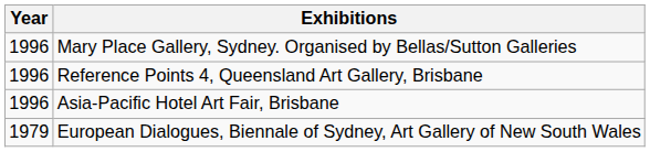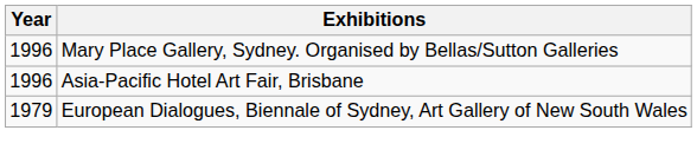- row: 1996 | Reference Points 4, Queensland Art Gallery, Brisbane
